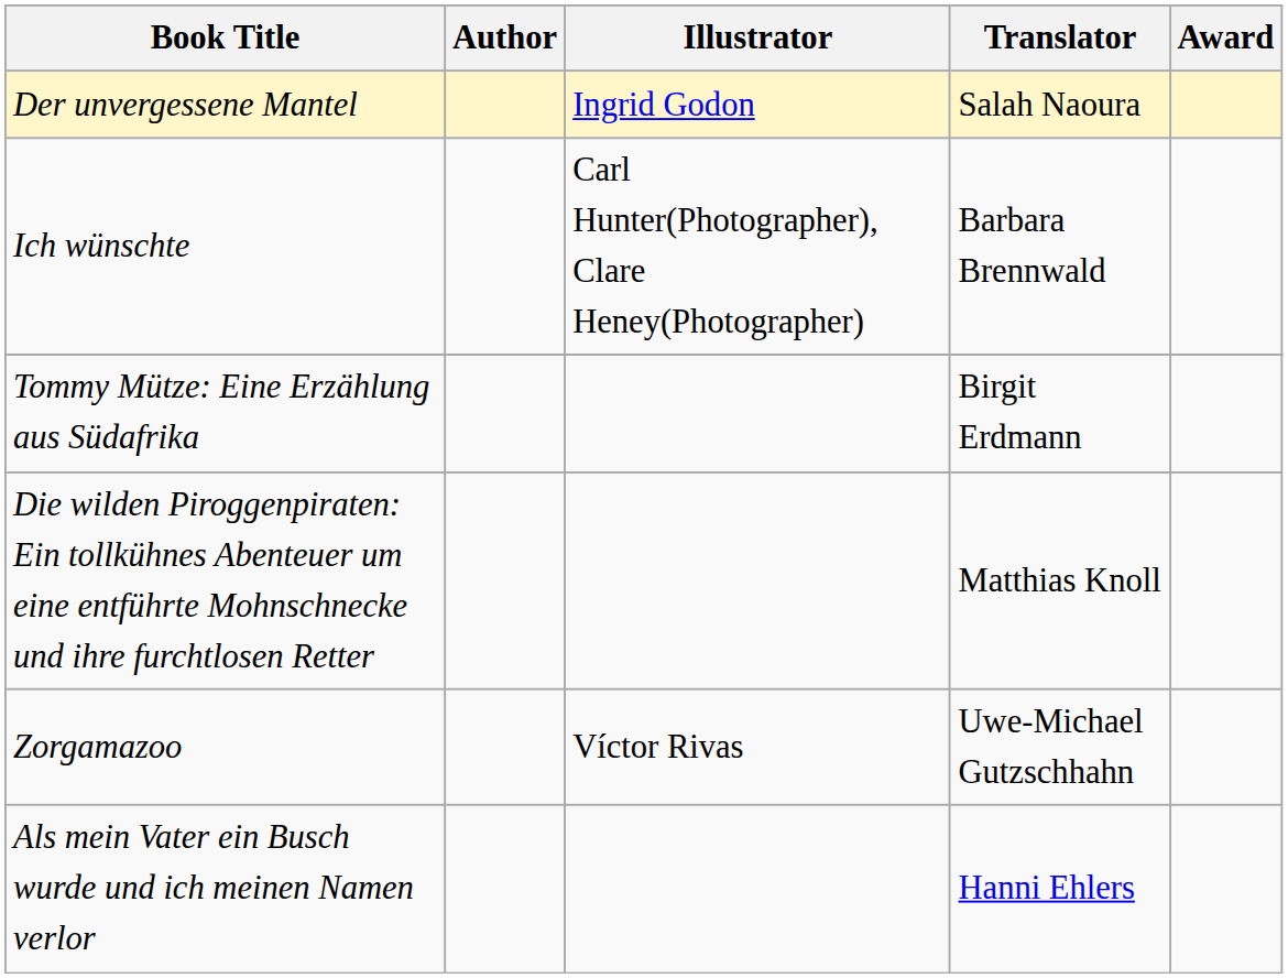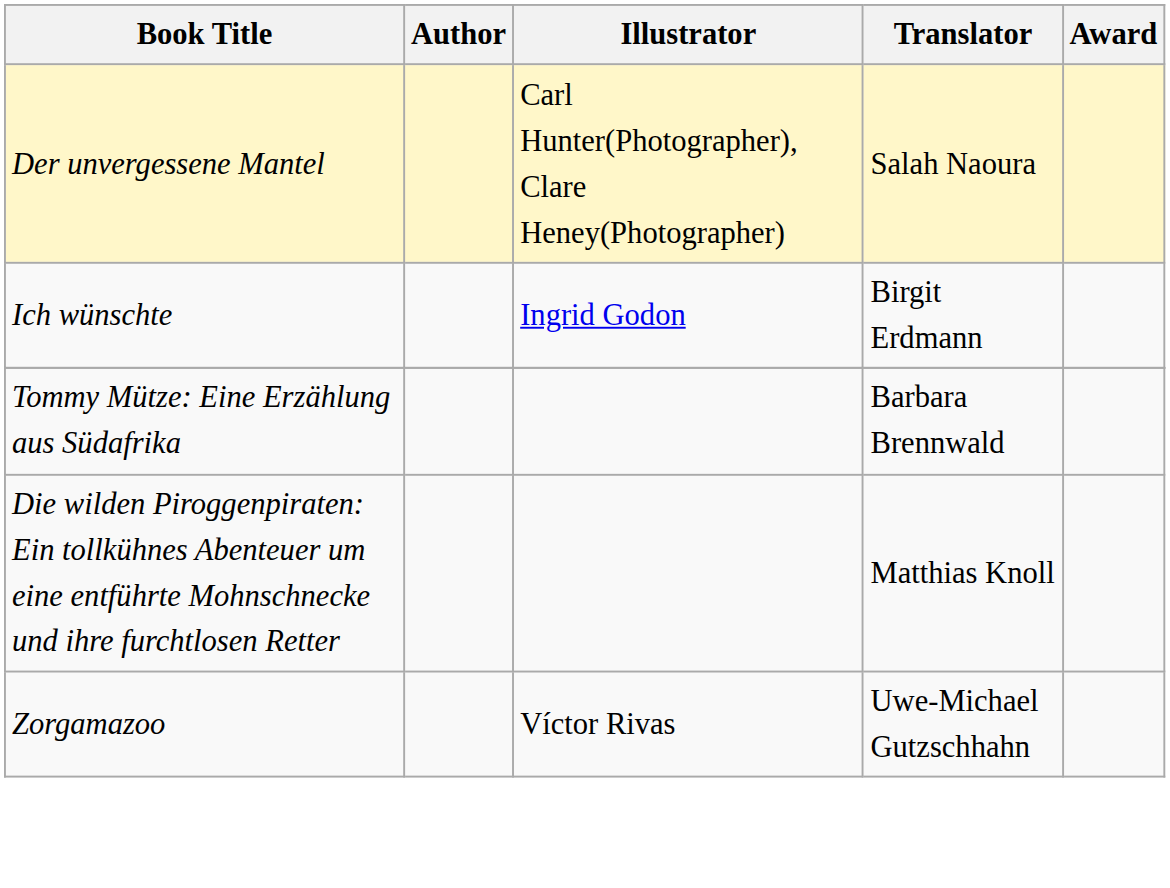Der unvergessene Mantel | Illustrator: Ingrid Godon -> Carl Hunter(Photographer), Clare Heney(Photographer)
Ich wünschte | Illustrator: Carl Hunter(Photographer), Clare Heney(Photographer) -> Ingrid Godon
Ich wünschte | Translator: Barbara Brennwald -> Birgit Erdmann
Tommy Mütze: Eine Erzählung aus Südafrika | Translator: Birgit Erdmann -> Barbara Brennwald
- row: Als mein Vater ein Busch wurde und ich meinen Namen verlor | Hanni Ehlers
